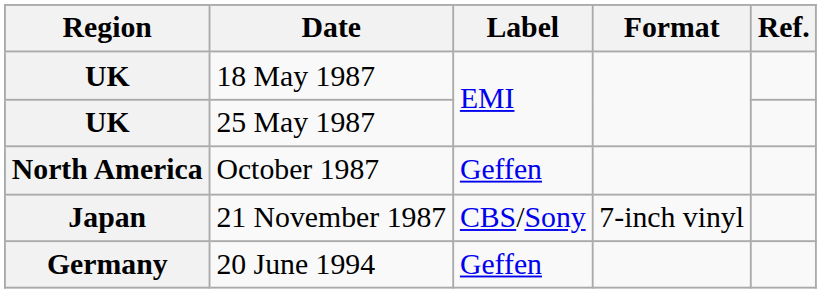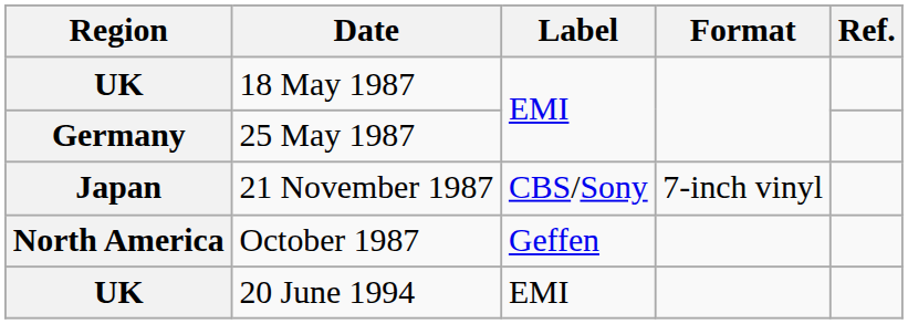25 May 1987 | Region: UK -> Germany
rows swapped: October 1987 <-> 21 November 1987
20 June 1994 | Region: Germany -> UK
20 June 1994 | Label: Geffen -> EMI
